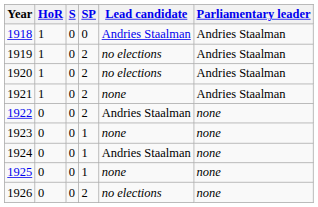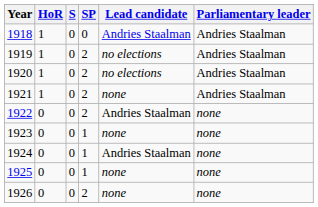1926 | Lead candidate: no elections -> none
